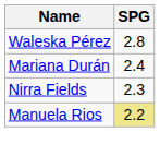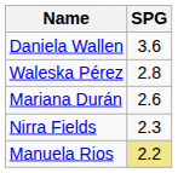+ row: Daniela Wallen | 3.6
Mariana Durán | SPG: 2.4 -> 2.6
